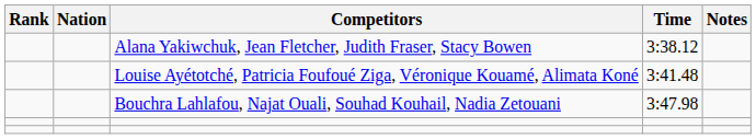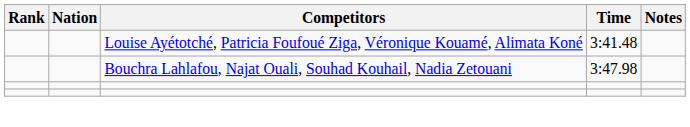- row: Alana Yakiwchuk, Jean Fletcher, Judith Fraser, Stacy Bowen | 3:38.12
